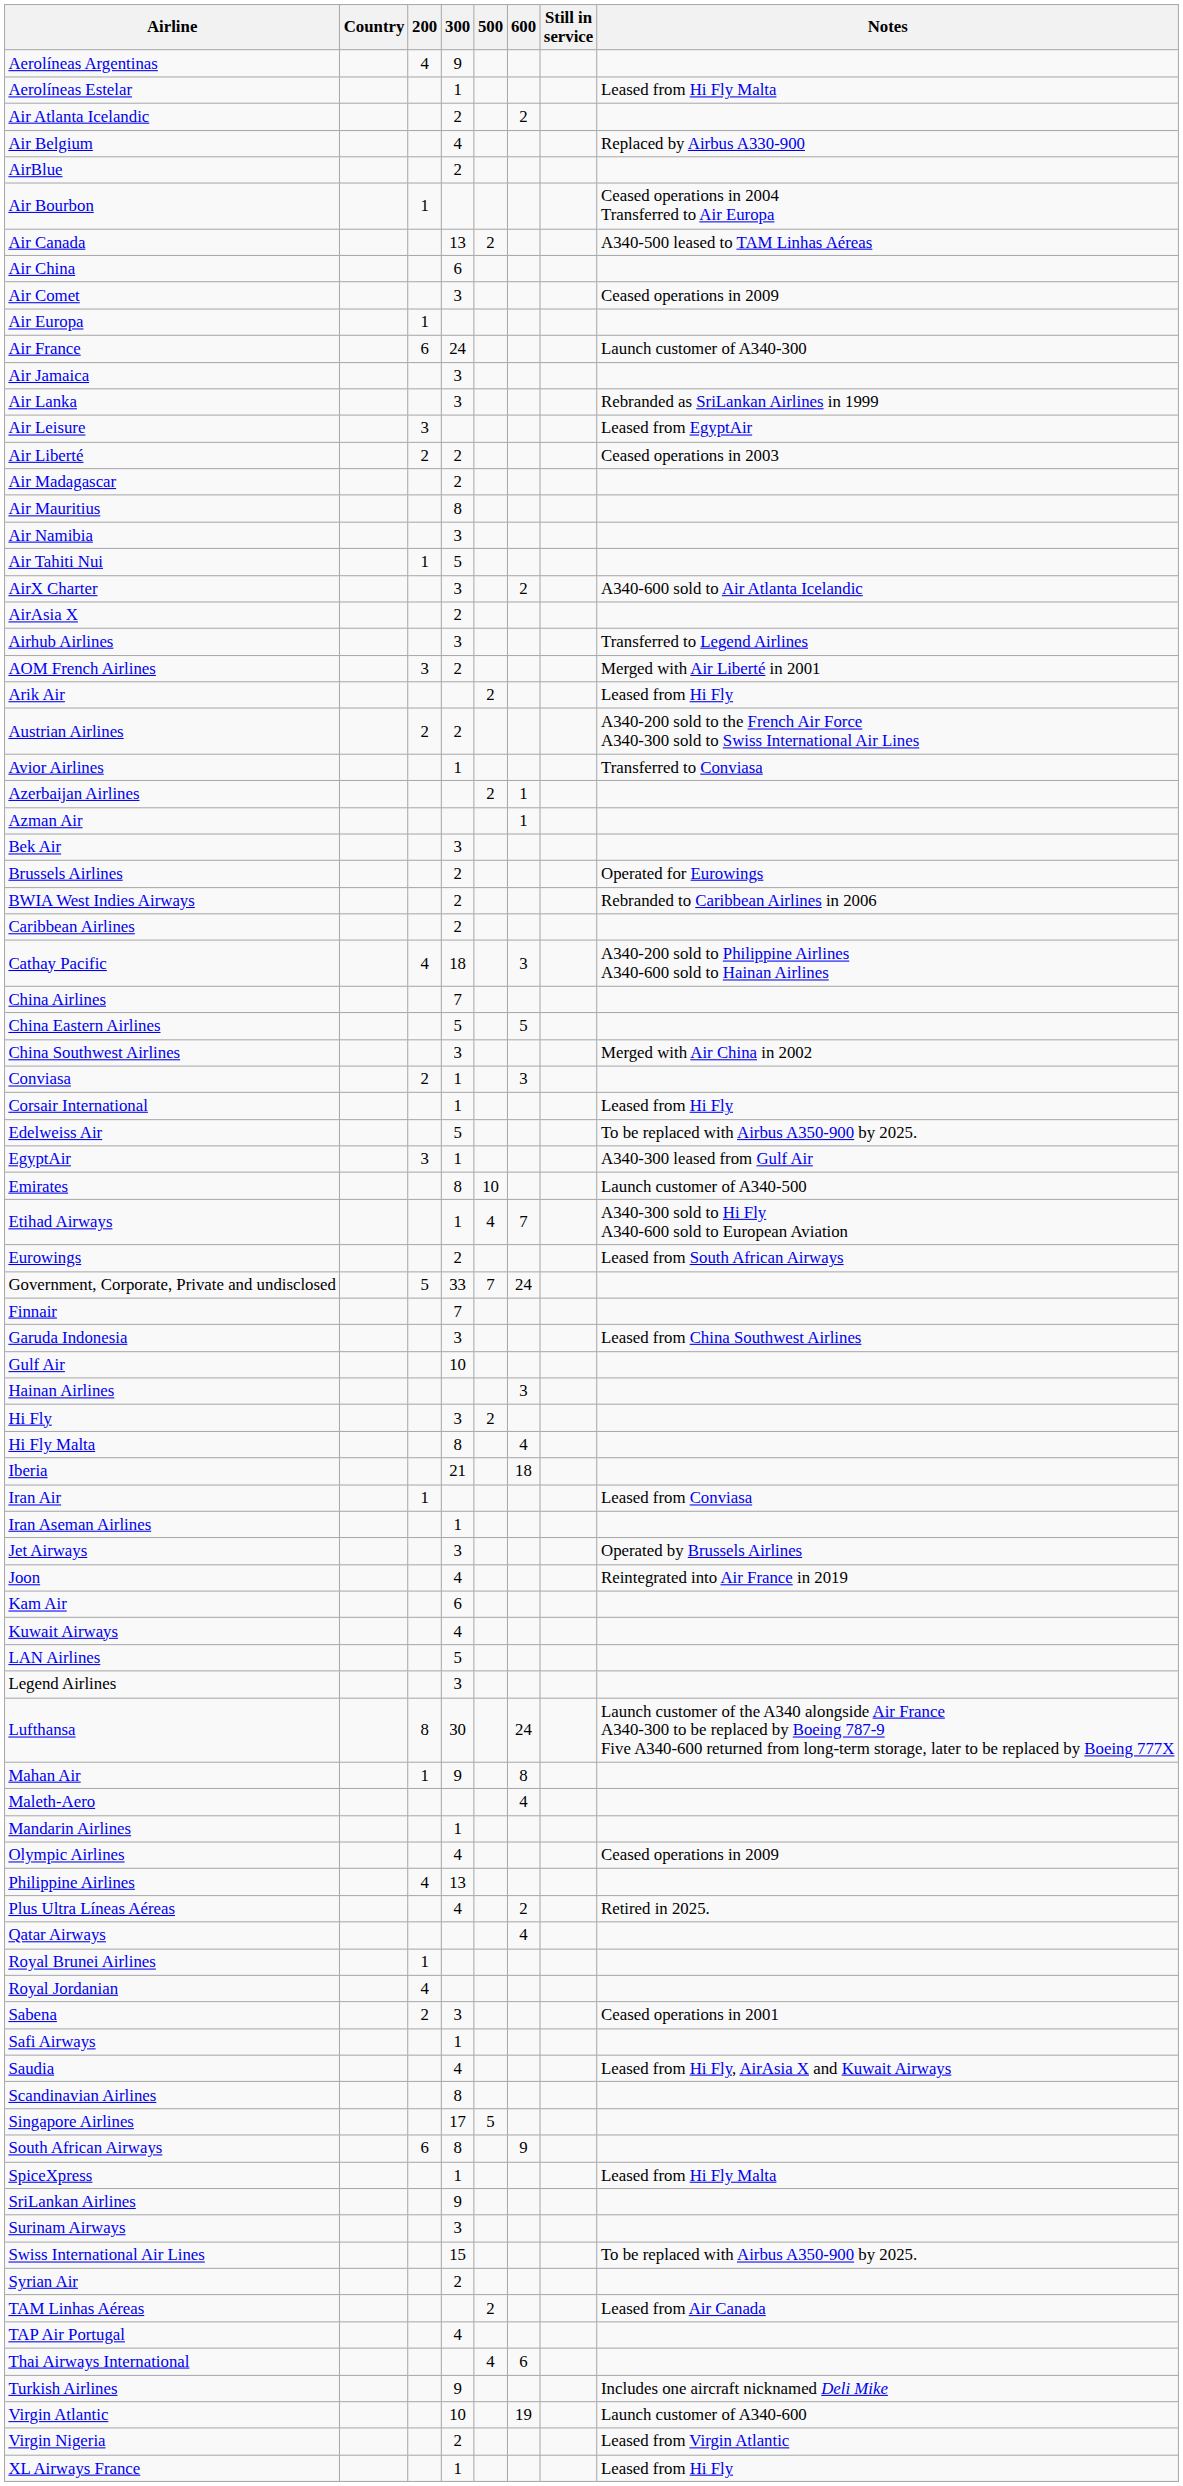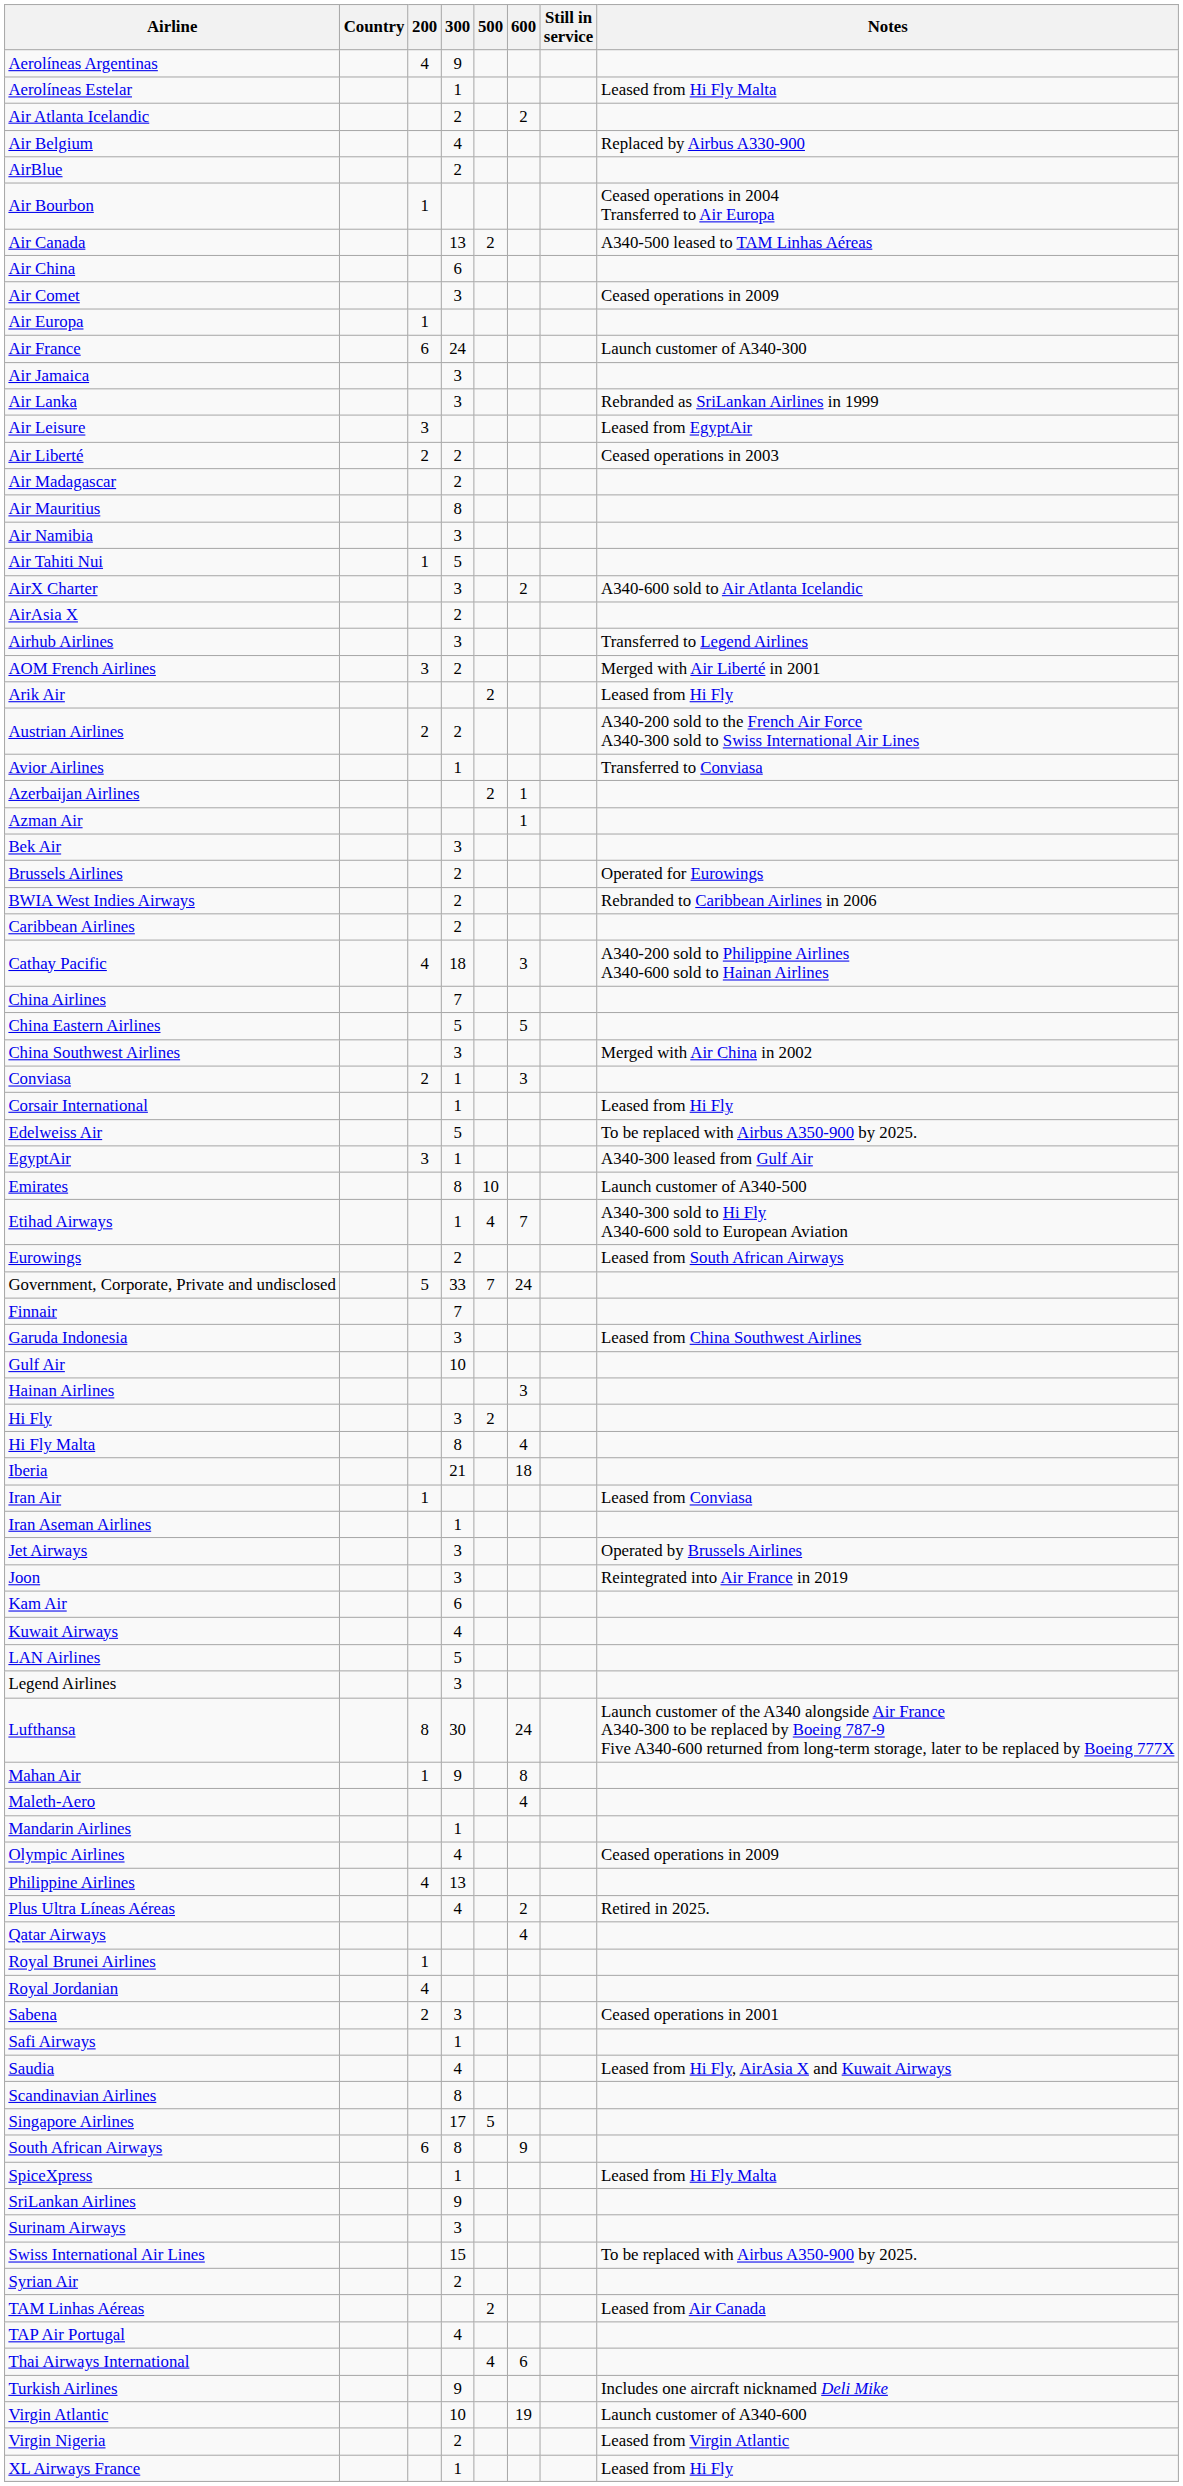Joon | 300: 4 -> 3
